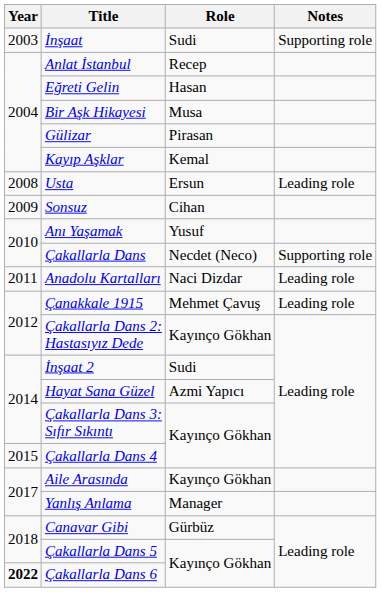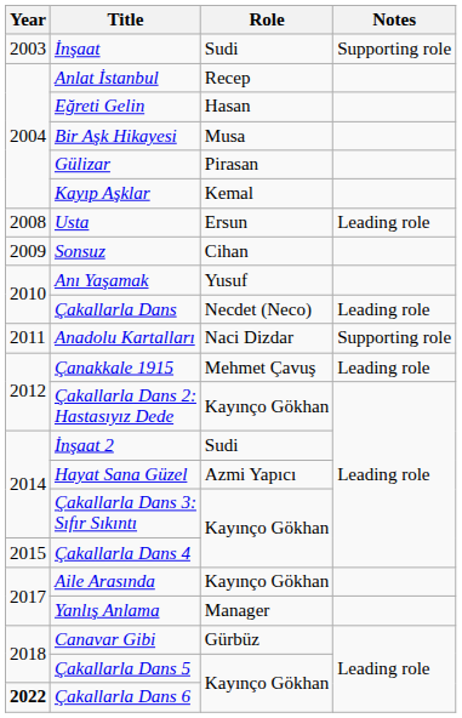Çakallarla Dans | Notes: Supporting role -> Leading role
Anadolu Kartalları | Notes: Leading role -> Supporting role
